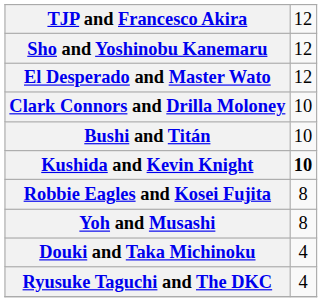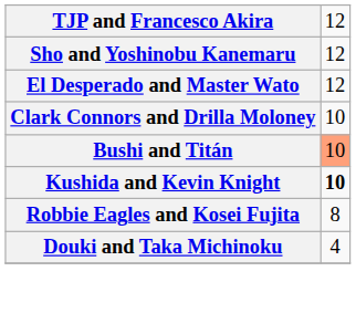Bushi and Titán | column 2: no background -> lightsalmon background
- row: Yoh and Musashi | 8
- row: Ryusuke Taguchi and The DKC | 4
